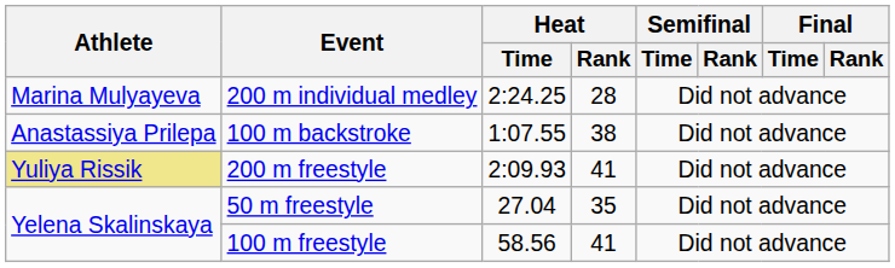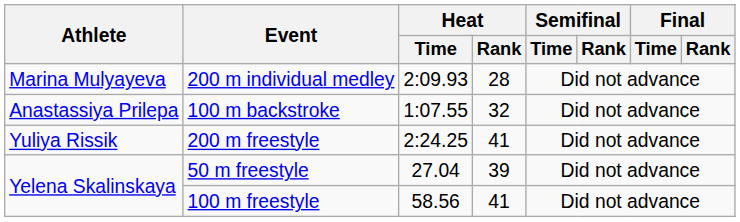200 m individual medley | Heat / Time: 2:24.25 -> 2:09.93
100 m backstroke | Heat / Rank: 38 -> 32
200 m freestyle | Athlete: khaki background -> no background
200 m freestyle | Heat / Time: 2:09.93 -> 2:24.25
50 m freestyle | Heat / Rank: 35 -> 39
